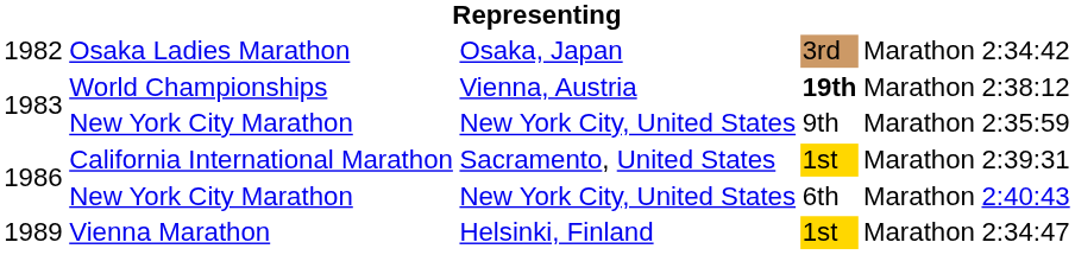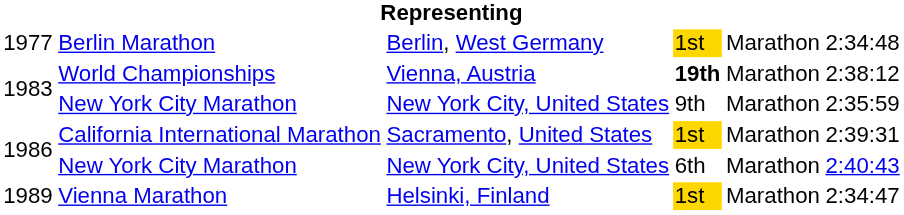+ row: 1977 | Berlin Marathon | Berlin, West Germany | 1st | Marathon | 2:34:48
- row: 1982 | Osaka Ladies Marathon | Osaka, Japan | 3rd | Marathon | 2:34:42
